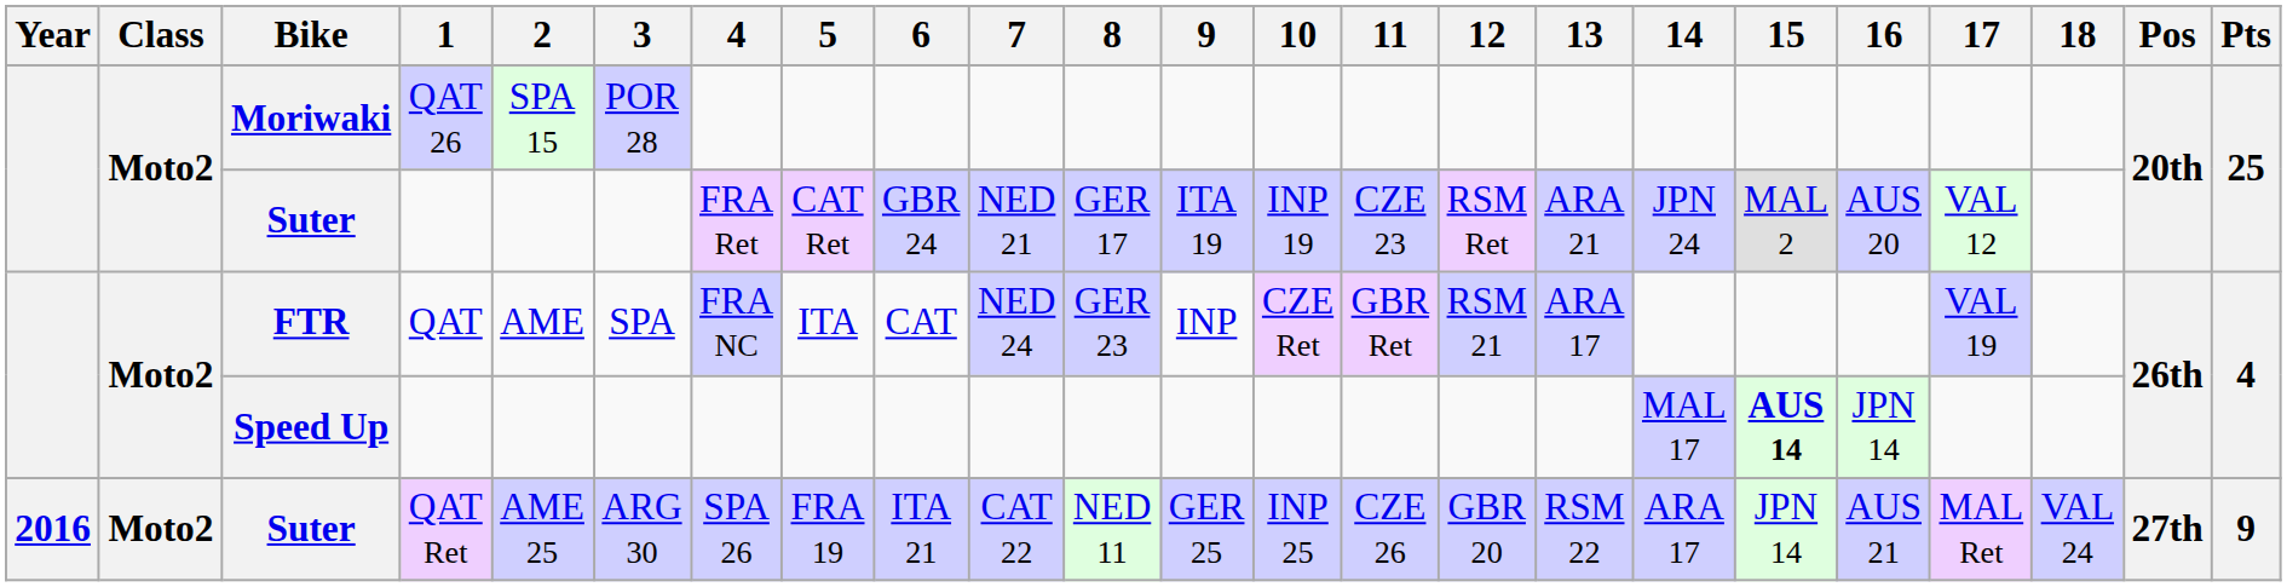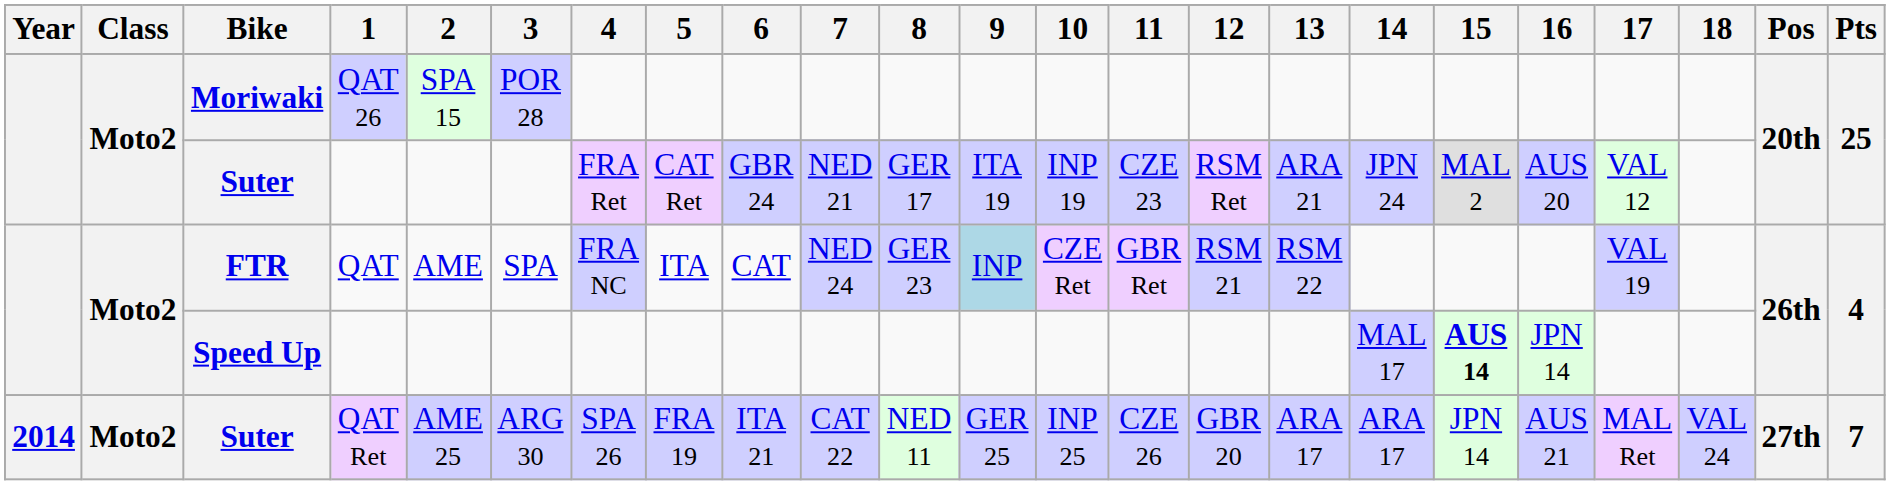FTR | 9: no background -> lightblue background
FTR | 13: ARA 17 -> RSM 22
Suter / QAT Ret | Year: 2016 -> 2014
Suter / QAT Ret | 13: RSM 22 -> ARA 17
Suter / QAT Ret | Pts: 9 -> 7
